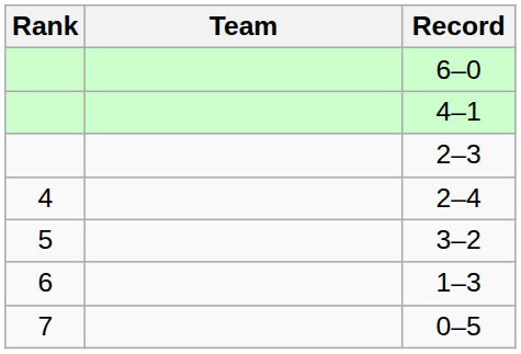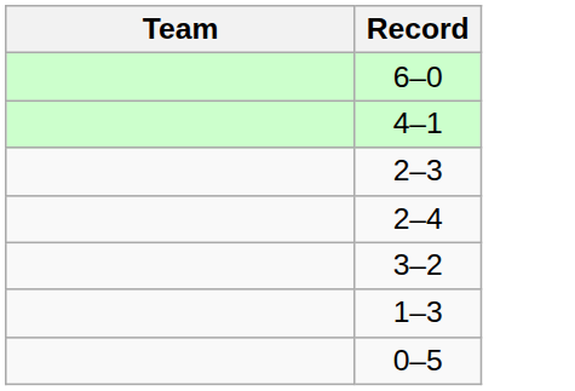- column: Rank | 4 | 5 | 6 | 7
